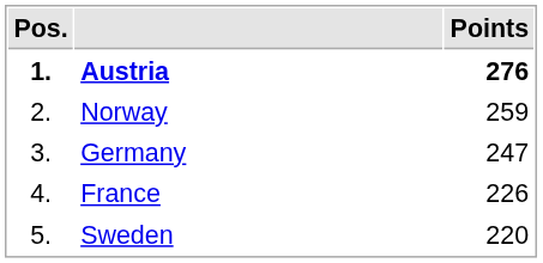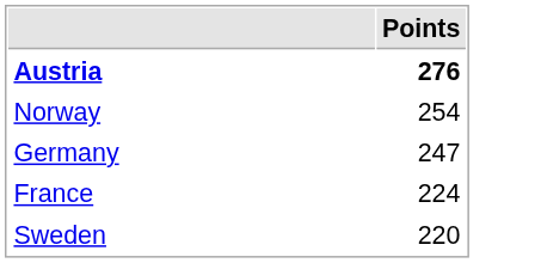- column: Pos. | 1. | 2. | 3. | 4. | 5.
Norway | Points: 259 -> 254
France | Points: 226 -> 224
